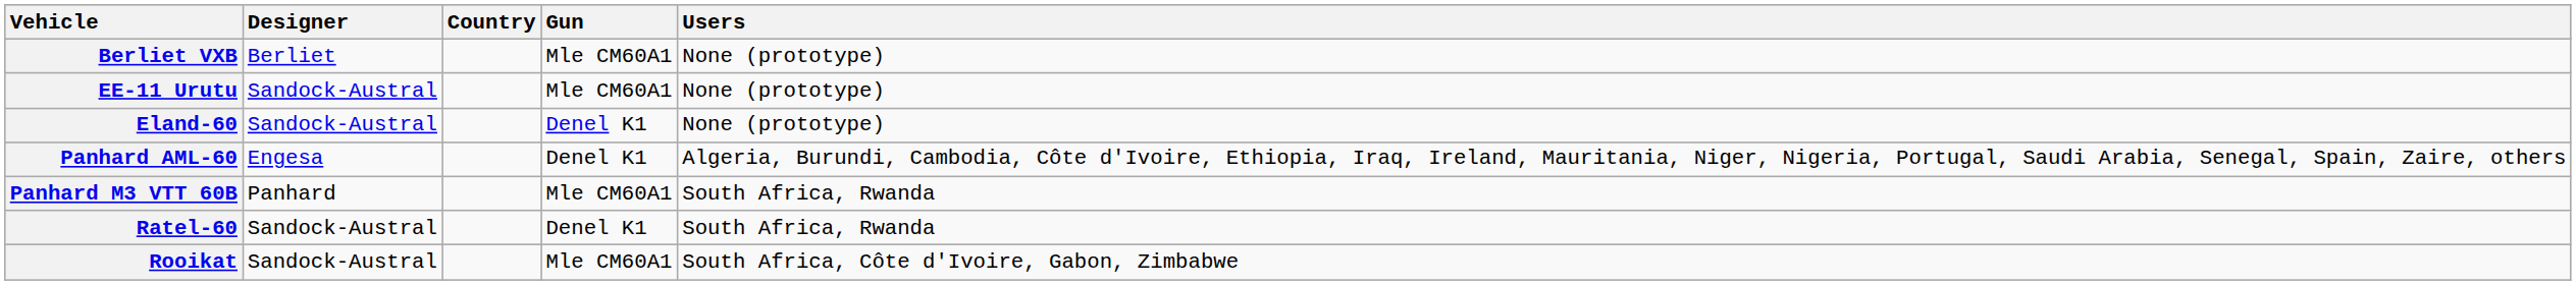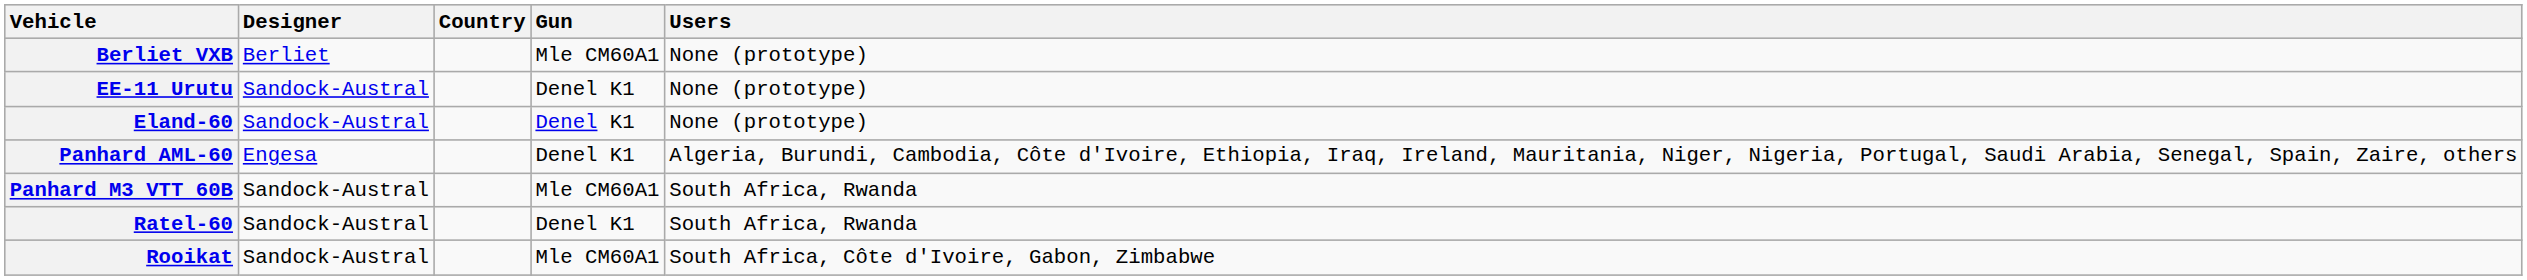EE-11 Urutu | Gun: Mle CM60A1 -> Denel K1
Panhard M3 VTT 60B | Designer: Panhard -> Sandock-Austral
